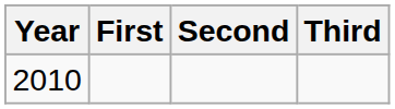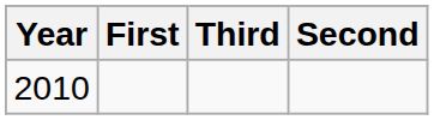columns swapped: Second <-> Third
